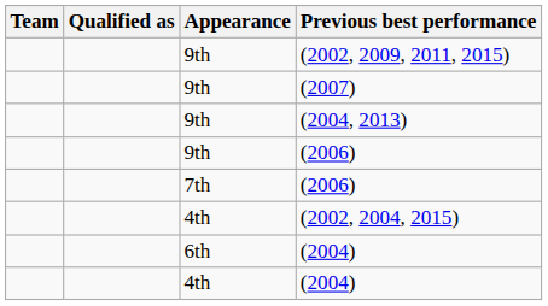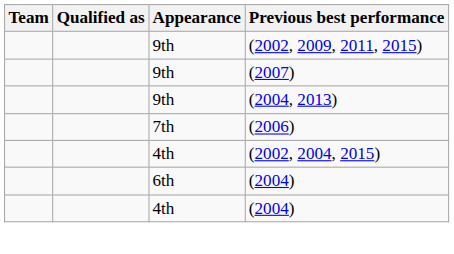- row: 9th | (2006)
